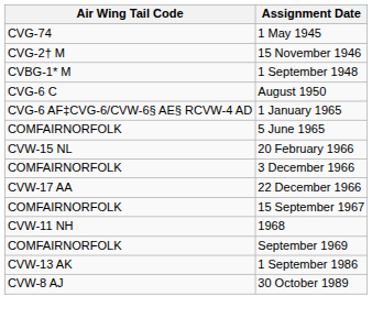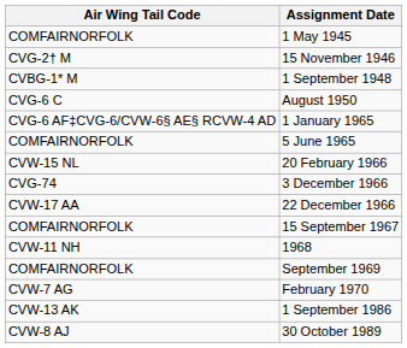1 May 1945 | Air Wing Tail Code: CVG-74 -> COMFAIRNORFOLK
3 December 1966 | Air Wing Tail Code: COMFAIRNORFOLK -> CVG-74
+ row: CVW-7 AG | February 1970
